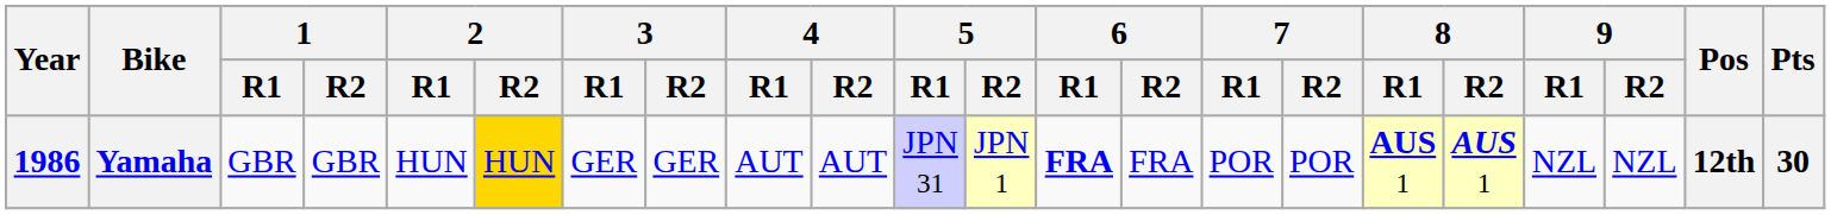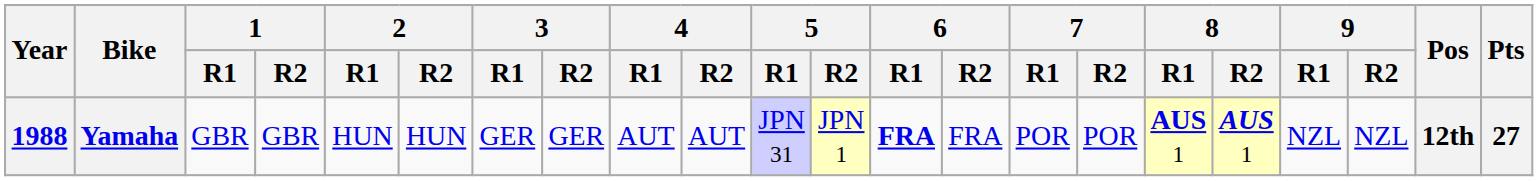Yamaha | Year: 1986 -> 1988
Yamaha | 2 / R2: gold background -> no background
Yamaha | Pts: 30 -> 27
